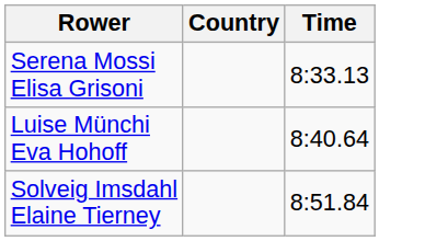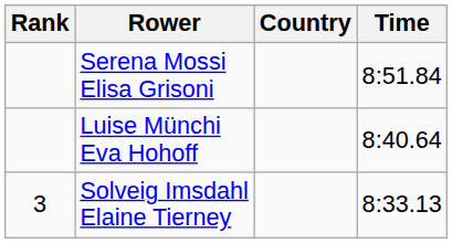+ column: Rank | 3
Serena Mossi Elisa Grisoni | Time: 8:33.13 -> 8:51.84
Solveig Imsdahl Elaine Tierney | Time: 8:51.84 -> 8:33.13
